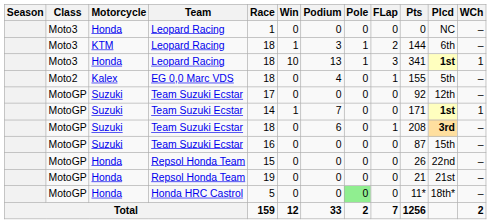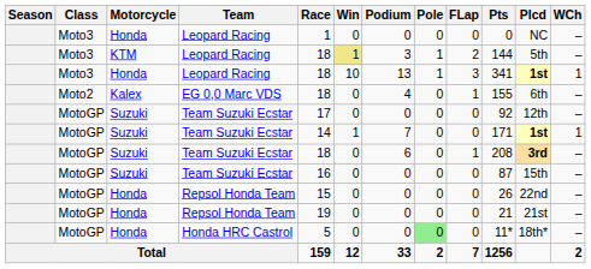KTM / Leopard Racing | Win: no background -> khaki background
KTM / Leopard Racing | Plcd: 6th -> 5th
EG 0,0 Marc VDS | Plcd: 5th -> 6th
